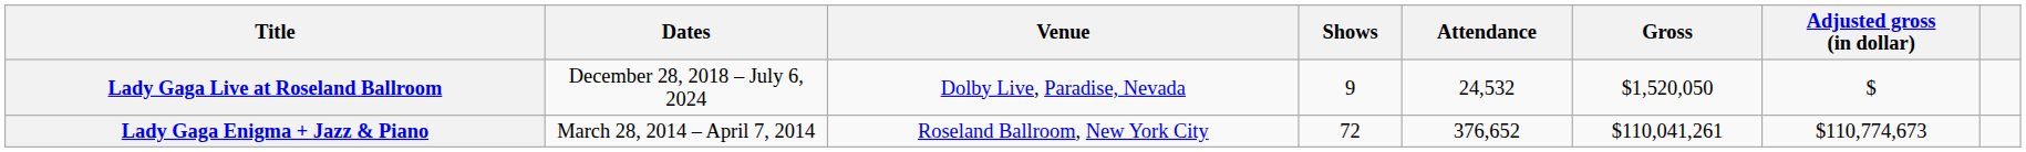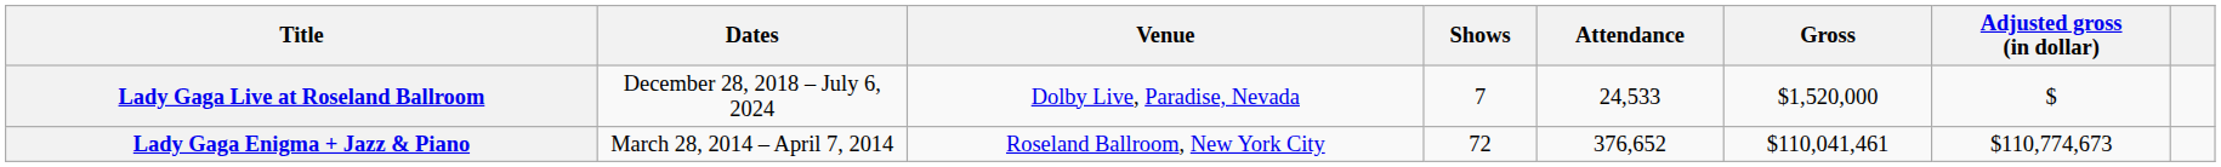Lady Gaga Live at Roseland Ballroom | Shows: 9 -> 7
Lady Gaga Live at Roseland Ballroom | Attendance: 24,532 -> 24,533
Lady Gaga Live at Roseland Ballroom | Gross: $1,520,050 -> $1,520,000
Lady Gaga Enigma + Jazz & Piano | Gross: $110,041,261 -> $110,041,461
